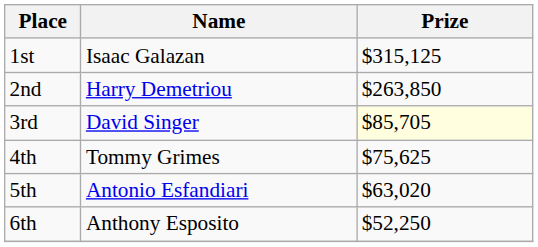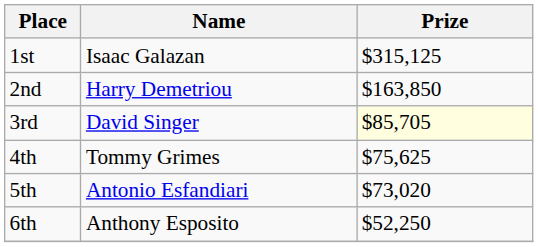2nd | Prize: $263,850 -> $163,850
5th | Prize: $63,020 -> $73,020
